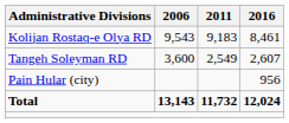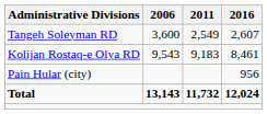rows swapped: Kolijan Rostaq-e Olya RD <-> Tangeh Soleyman RD
